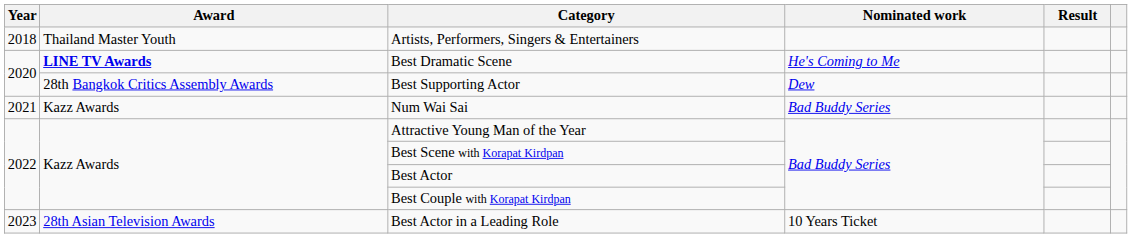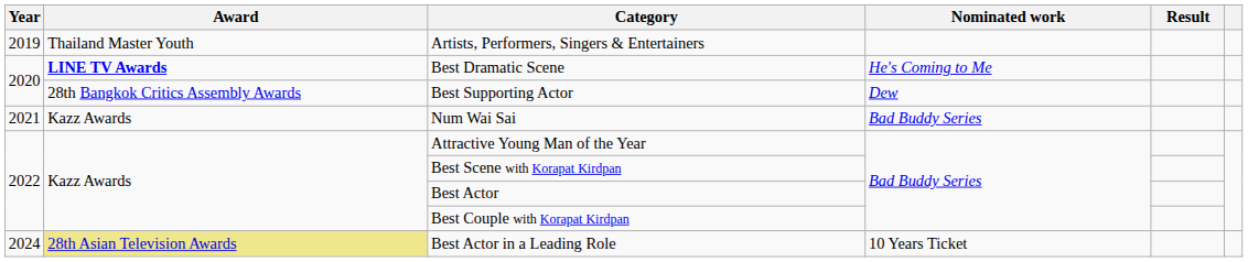Artists, Performers, Singers & Entertainers | Year: 2018 -> 2019
Best Actor in a Leading Role | Year: 2023 -> 2024
Best Actor in a Leading Role | Award: no background -> khaki background
